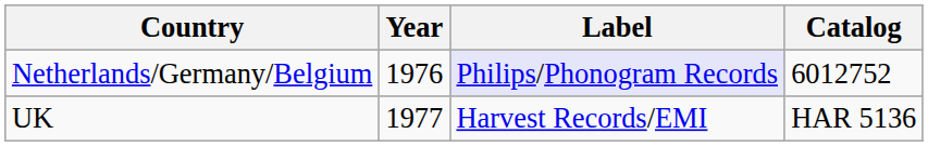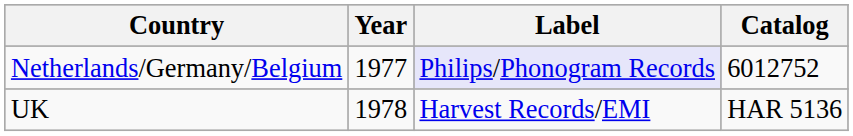Netherlands/Germany/Belgium | Year: 1976 -> 1977
UK | Year: 1977 -> 1978
